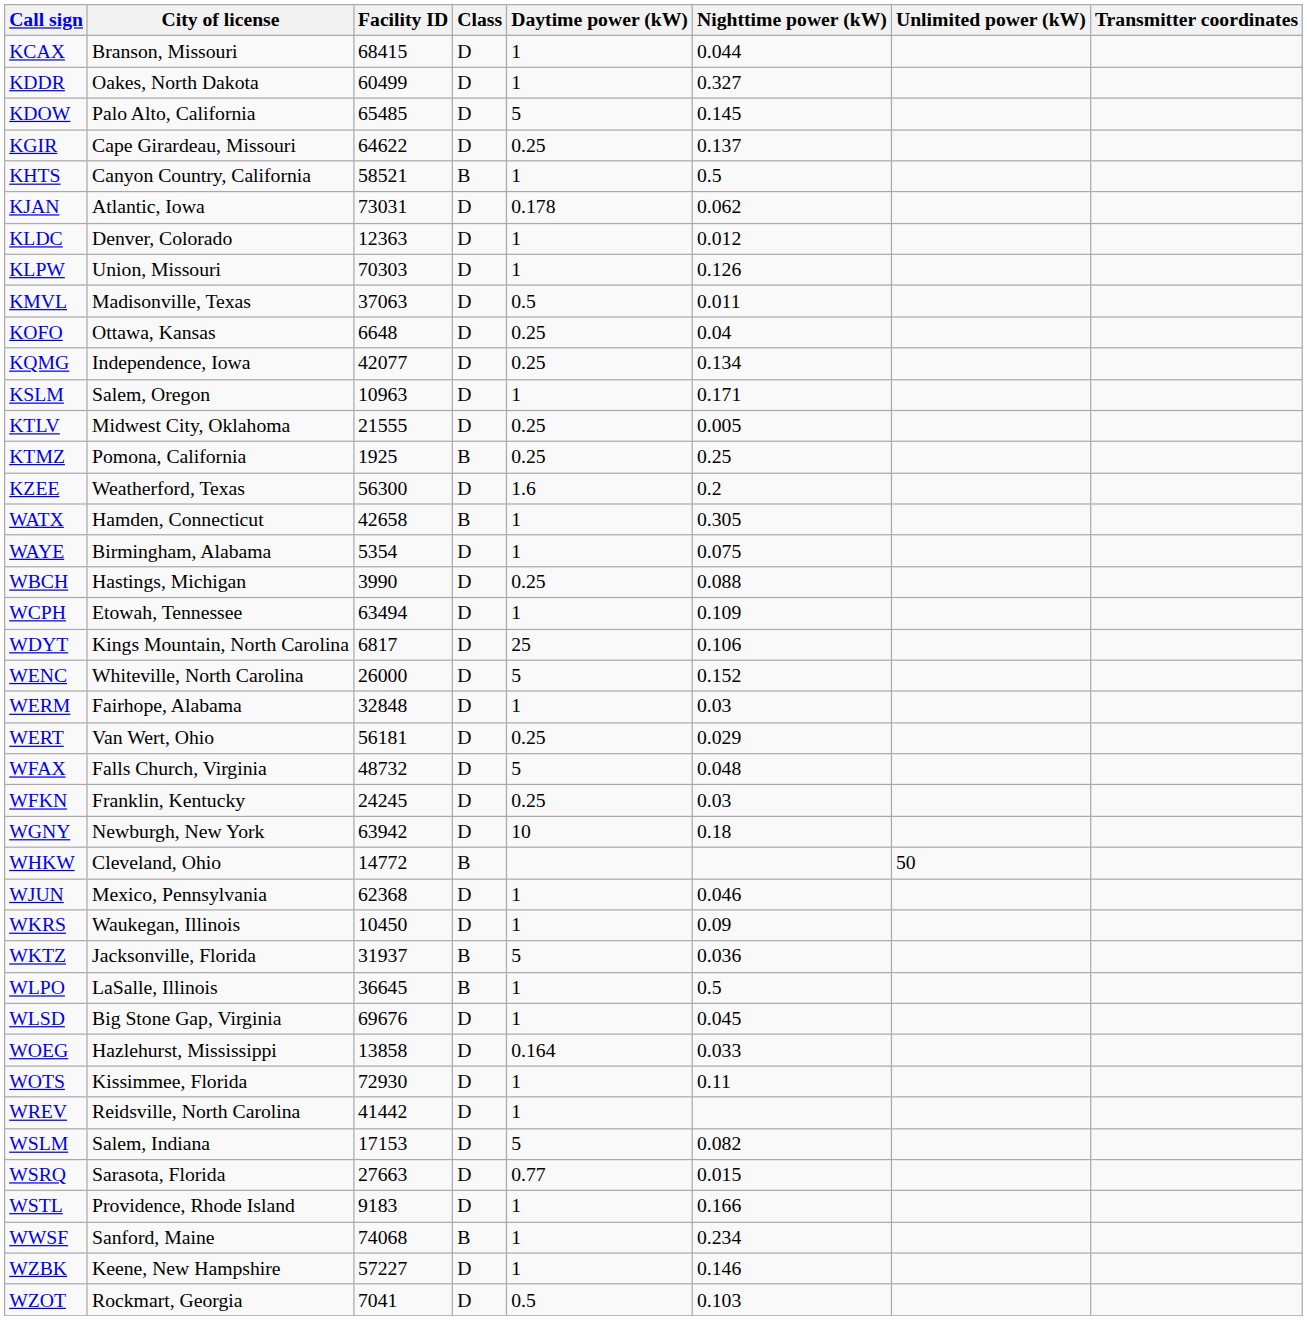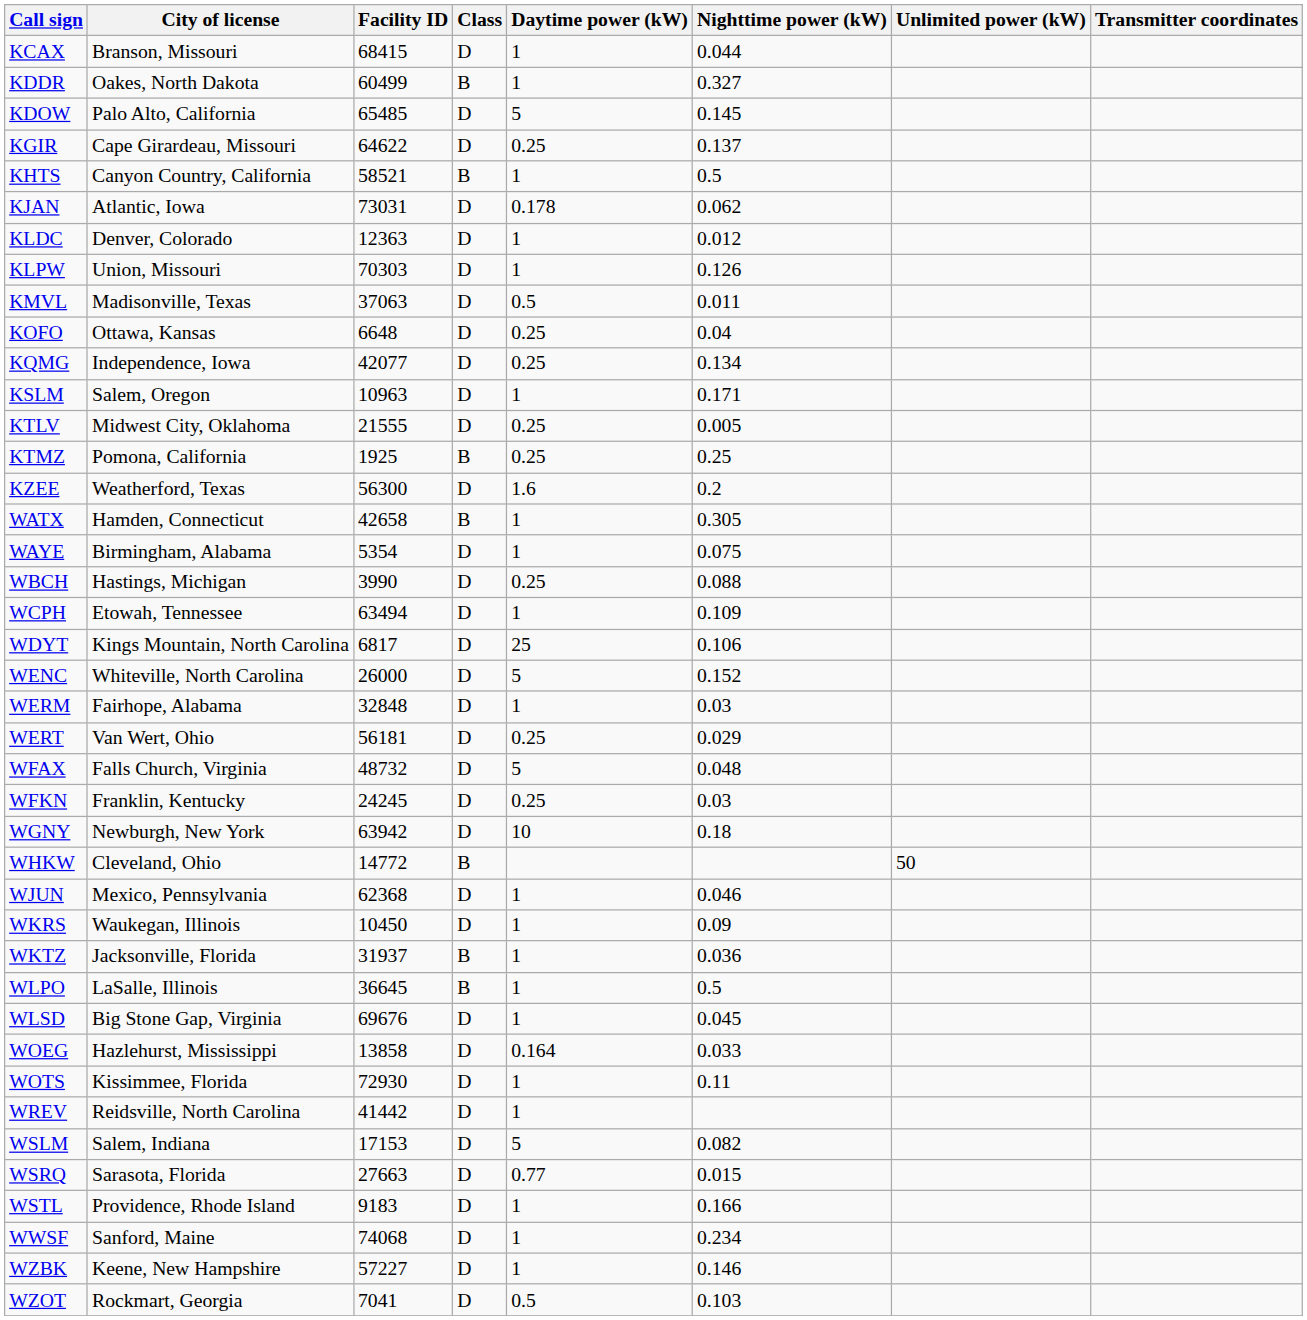KDDR | Class: D -> B
WKTZ | Daytime power (kW): 5 -> 1
WWSF | Class: B -> D
